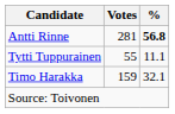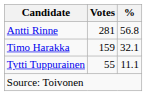Antti Rinne | %: bold -> normal
rows swapped: Timo Harakka <-> Tytti Tuppurainen
